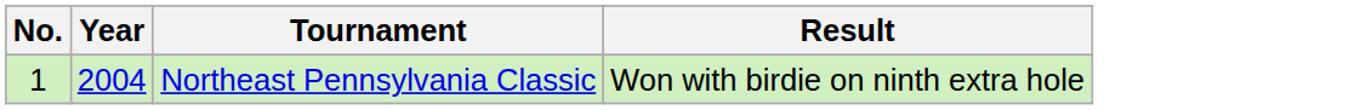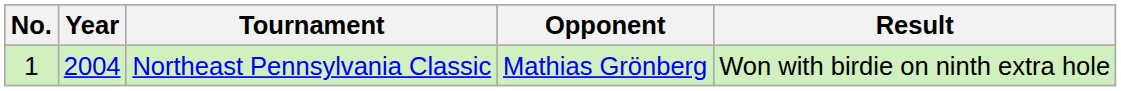+ column: Opponent | Mathias Grönberg
